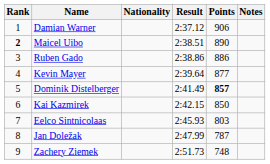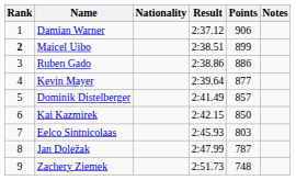Maicel Uibo | Points: 890 -> 899
Dominik Distelberger | Points: bold -> normal
